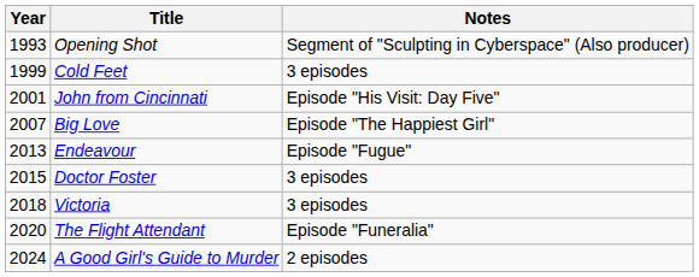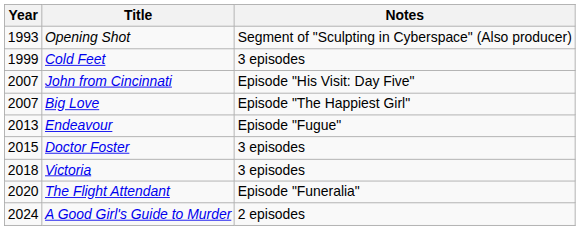John from Cincinnati | Year: 2001 -> 2007
